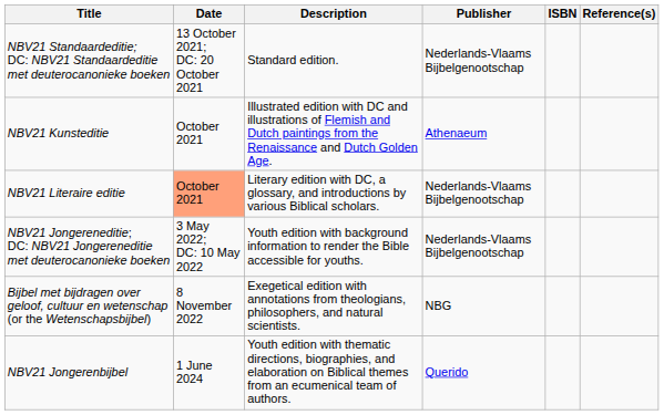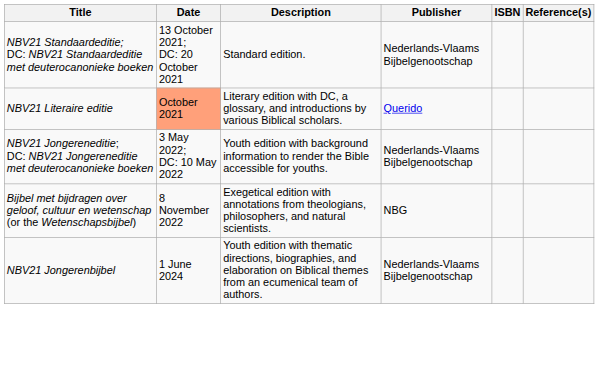- row: NBV21 Kunsteditie | October 2021 | Illustrated edition with DC and illustrations of Flemish and Dutch paintings from the Renaissance and Dutch Golden Age. | Athenaeum
NBV21 Literaire editie | Publisher: Nederlands-Vlaams Bijbelgenootschap -> Querido
NBV21 Jongerenbijbel | Publisher: Querido -> Nederlands-Vlaams Bijbelgenootschap
